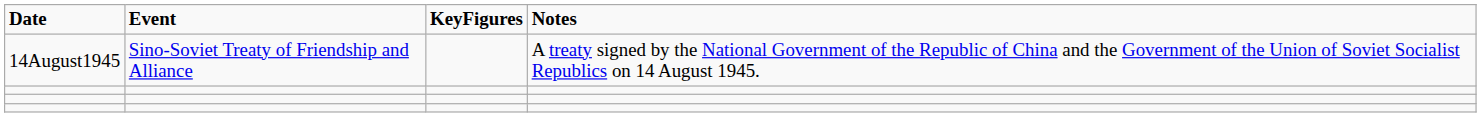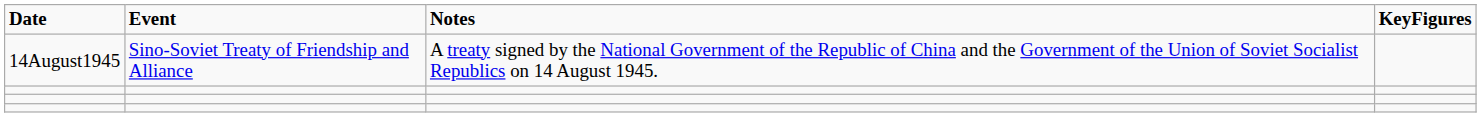columns swapped: KeyFigures <-> Notes
